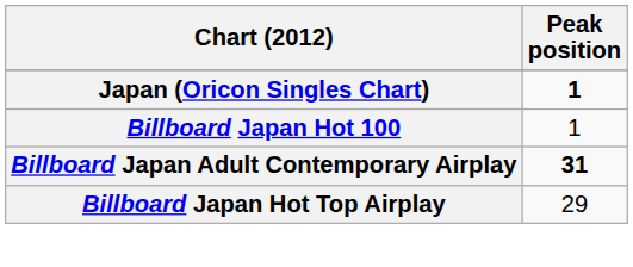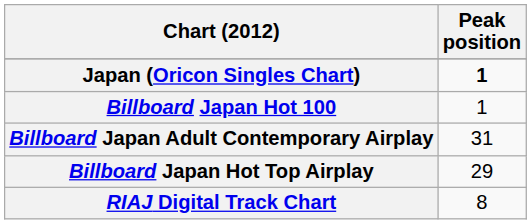Billboard Japan Adult Contemporary Airplay | Peak position: bold -> normal
+ row: RIAJ Digital Track Chart | 8
